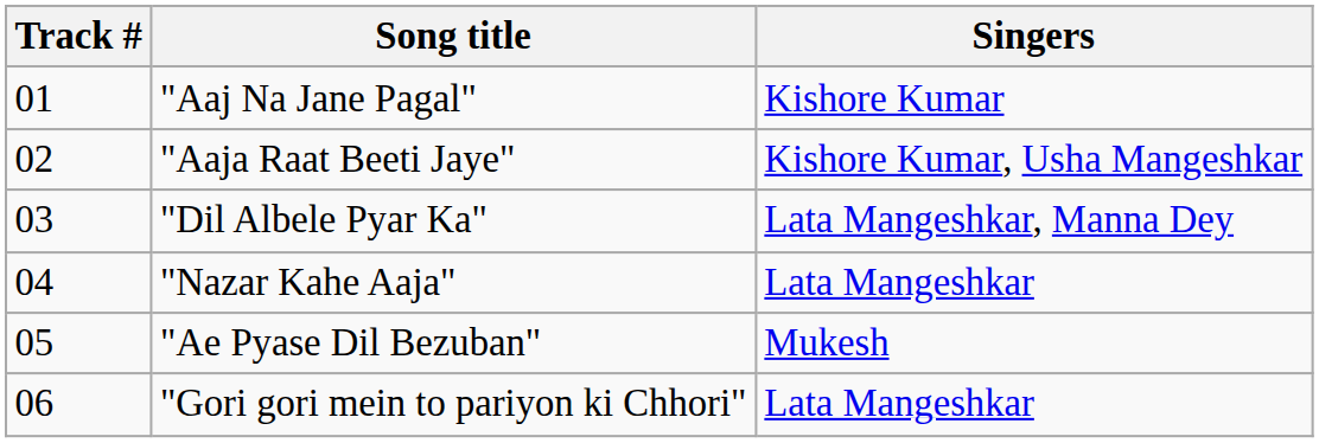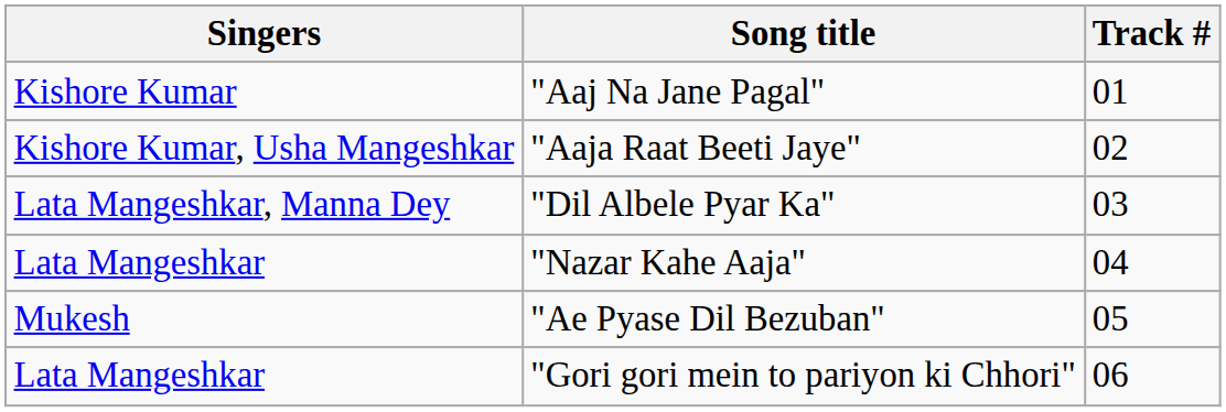columns swapped: Track # <-> Singers
